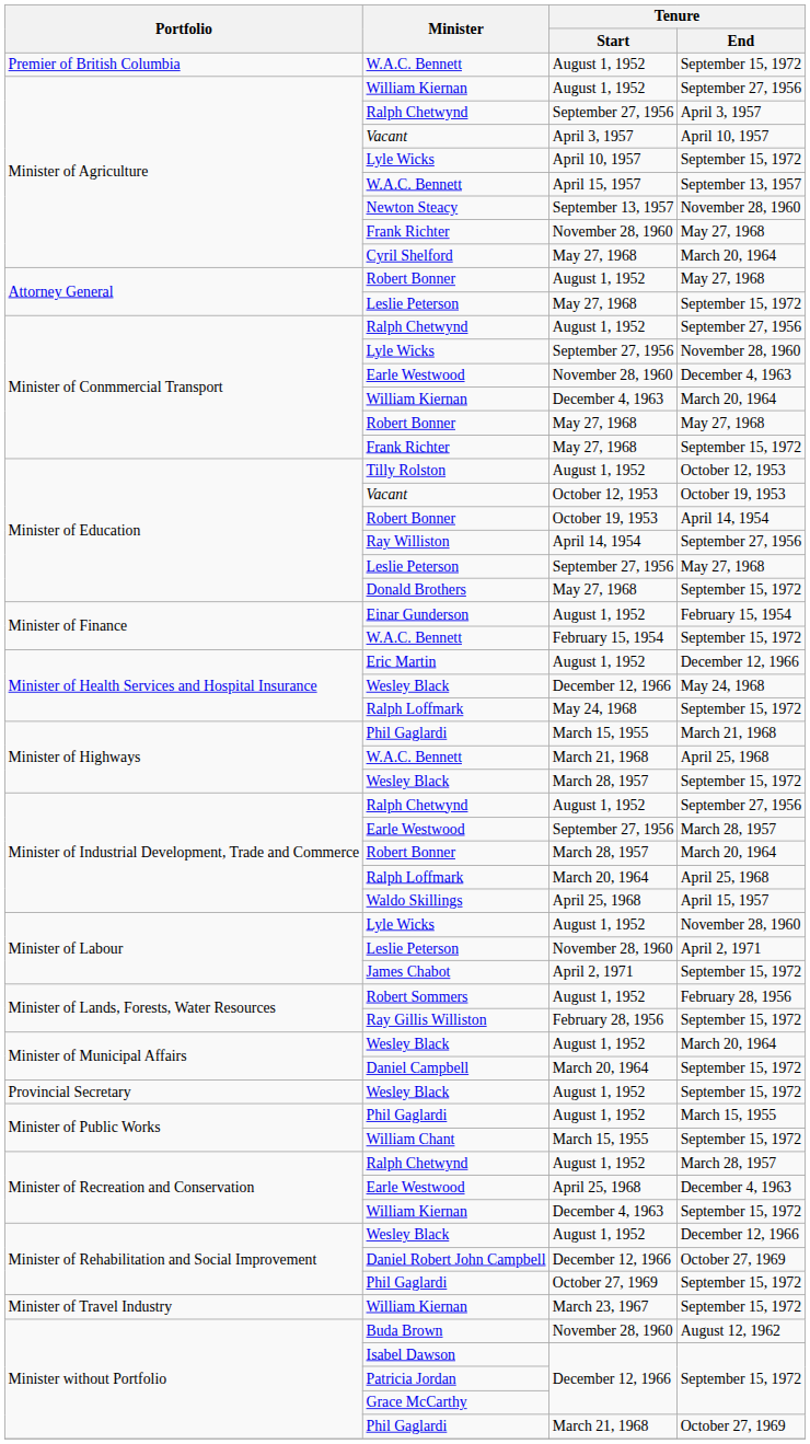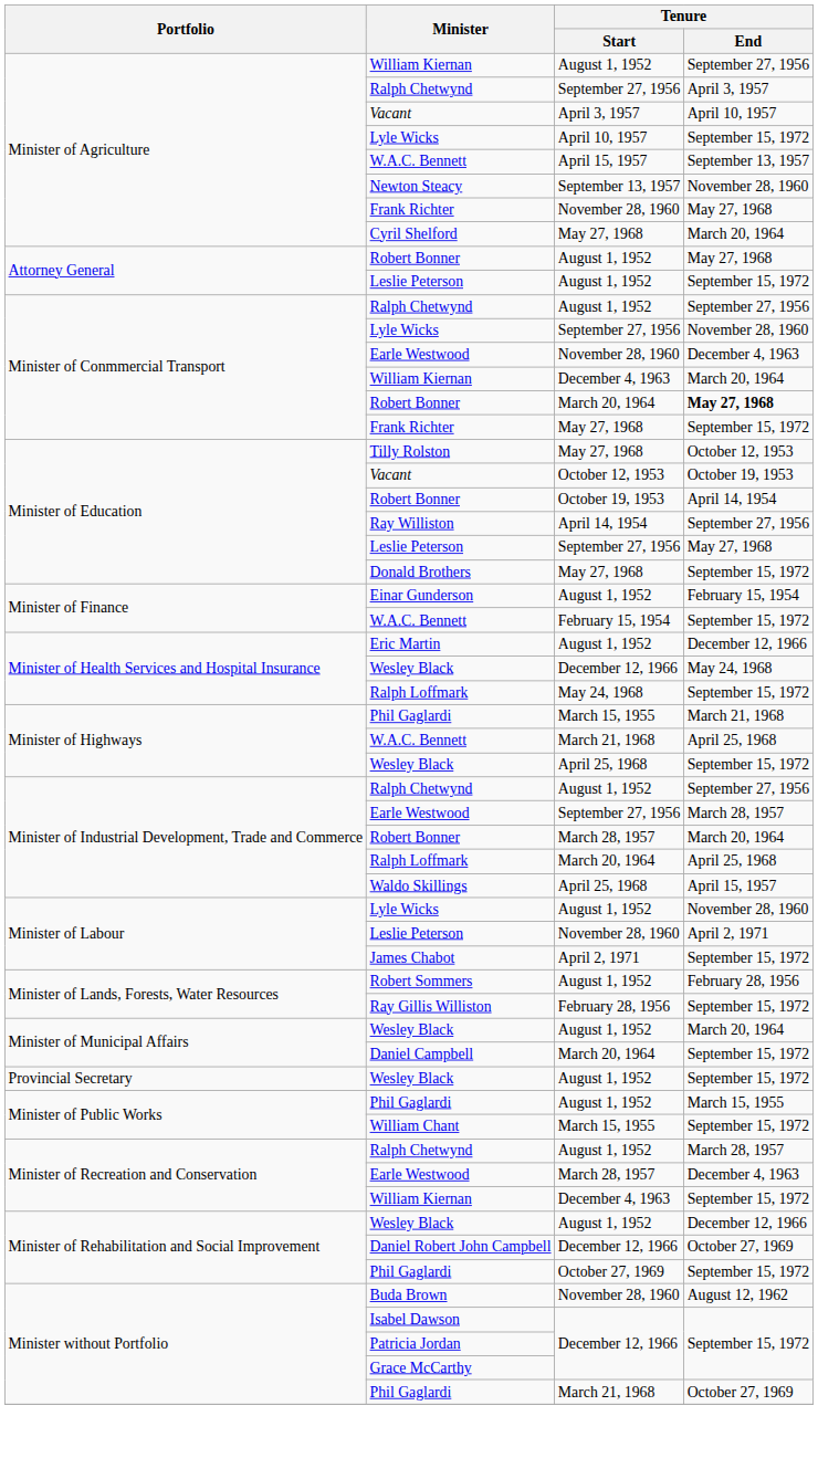- row: Premier of British Columbia | W.A.C. Bennett | August 1, 1952 | September 15, 1972
Attorney General / Leslie Peterson | Tenure / Start: May 27, 1968 -> August 1, 1952
Minister of Conmmercial Transport / Robert Bonner | Tenure / Start: May 27, 1968 -> March 20, 1964
Minister of Conmmercial Transport / Robert Bonner | Tenure / End: normal -> bold
Tilly Rolston | Tenure / Start: August 1, 1952 -> May 27, 1968
Minister of Highways / Wesley Black | Tenure / Start: March 28, 1957 -> April 25, 1968
Minister of Recreation and Conservation / Earle Westwood | Tenure / Start: April 25, 1968 -> March 28, 1957
- row: Minister of Travel Industry | William Kiernan | March 23, 1967 | September 15, 1972
